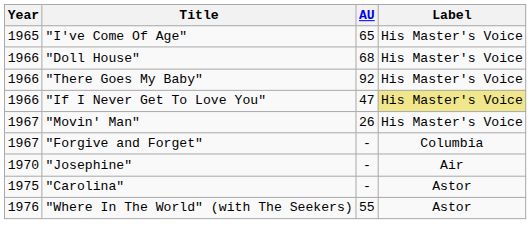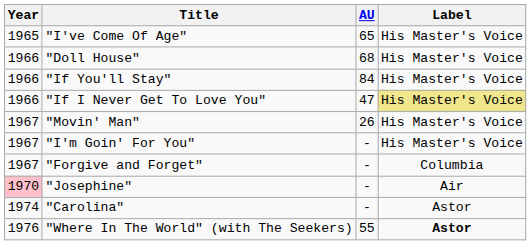- row: 1966 | "There Goes My Baby" | 92 | His Master's Voice
+ row: 1966 | "If You'll Stay" | 84 | His Master's Voice
+ row: 1967 | "I'm Goin' For You" | - | His Master's Voice
"Josephine" | Year: no background -> pink background
"Carolina" | Year: 1975 -> 1974
"Where In The World" (with The Seekers) | Label: normal -> bold
